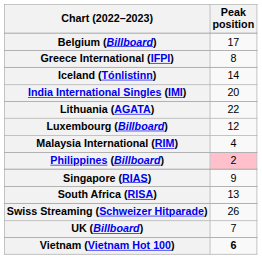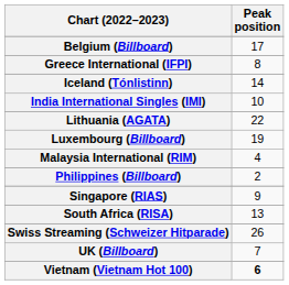India International Singles (IMI) | Peak position: 20 -> 10
Luxembourg (Billboard) | Peak position: 12 -> 19
Philippines (Billboard) | Peak position: pink background -> no background
